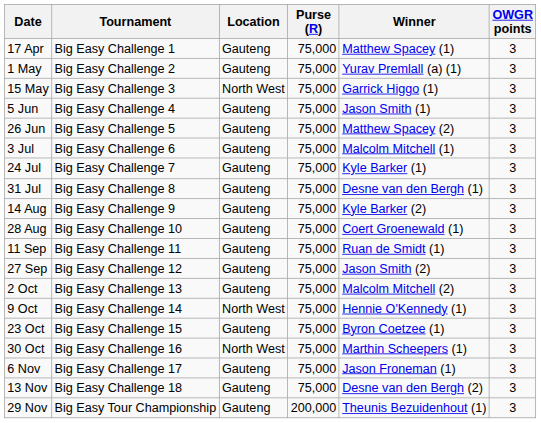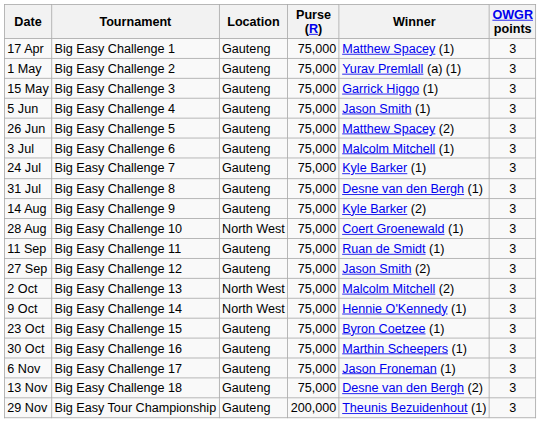15 May | Location: North West -> Gauteng
28 Aug | Location: Gauteng -> North West
2 Oct | Location: Gauteng -> North West
30 Oct | Location: North West -> Gauteng
